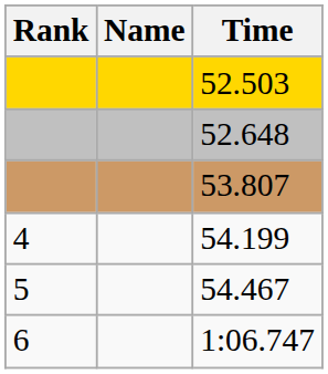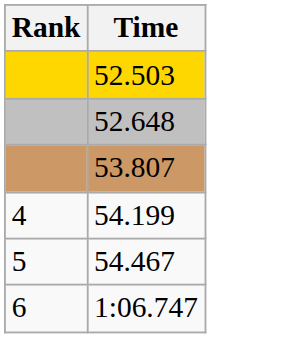- column: Name
